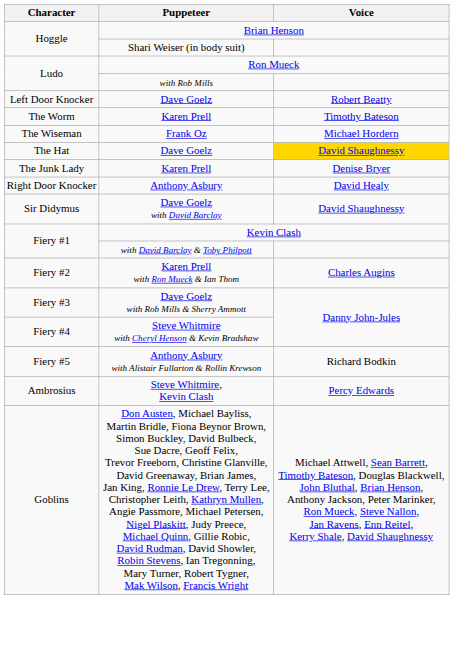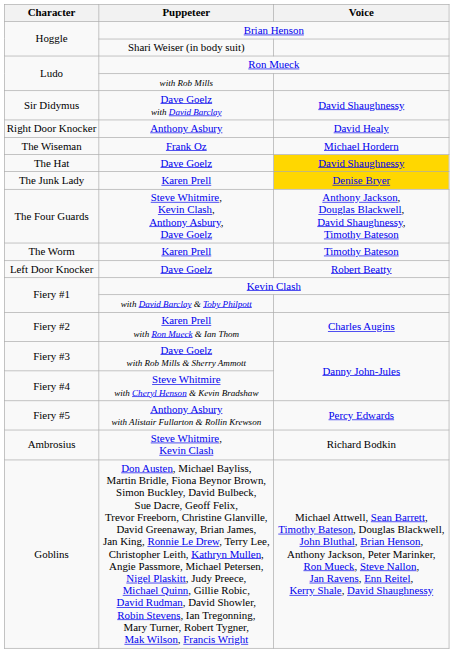rows swapped: Dave Goelz with David Barclay <-> Left Door Knocker / Dave Goelz
rows swapped: The Worm / Karen Prell <-> Anthony Asbury
The Junk Lady / Karen Prell | Voice: no background -> gold background
+ row: The Four Guards | Steve Whitmire, Kevin Clash, Anthony Asbury, Dave Goelz | Anthony Jackson, Douglas Blackwell, David Shaughnessy, Timothy Bateson
Anthony Asbury with Alistair Fullarton & Rollin Krewson | Voice: Richard Bodkin -> Percy Edwards
Steve Whitmire, Kevin Clash | Voice: Percy Edwards -> Richard Bodkin
